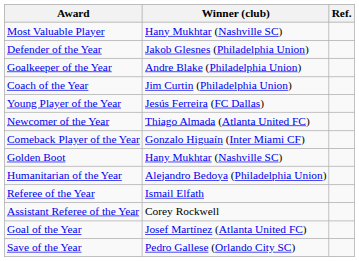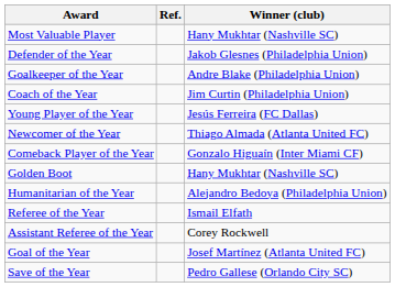columns swapped: Winner (club) <-> Ref.
